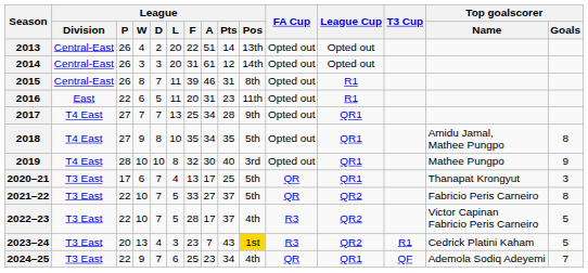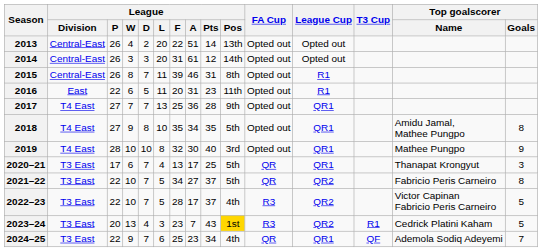2017 | League / A: 34 -> 36
2021–22 | League / F: 33 -> 34
